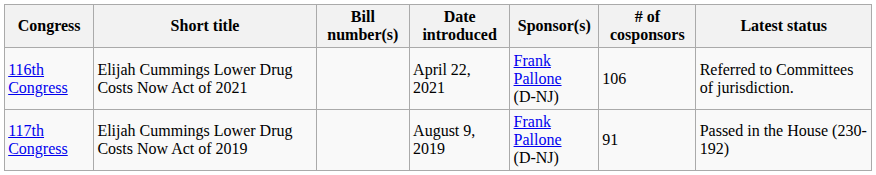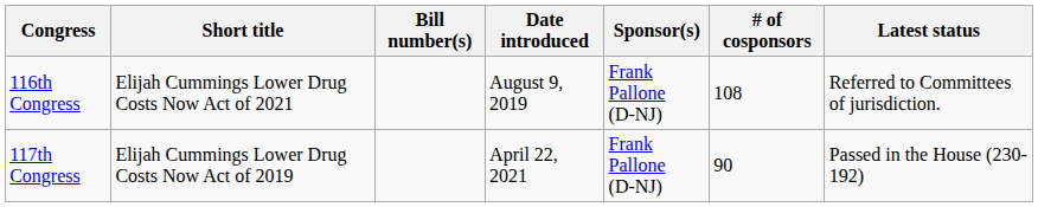116th Congress | Date introduced: April 22, 2021 -> August 9, 2019
116th Congress | # of cosponsors: 106 -> 108
117th Congress | Date introduced: August 9, 2019 -> April 22, 2021
117th Congress | # of cosponsors: 91 -> 90
